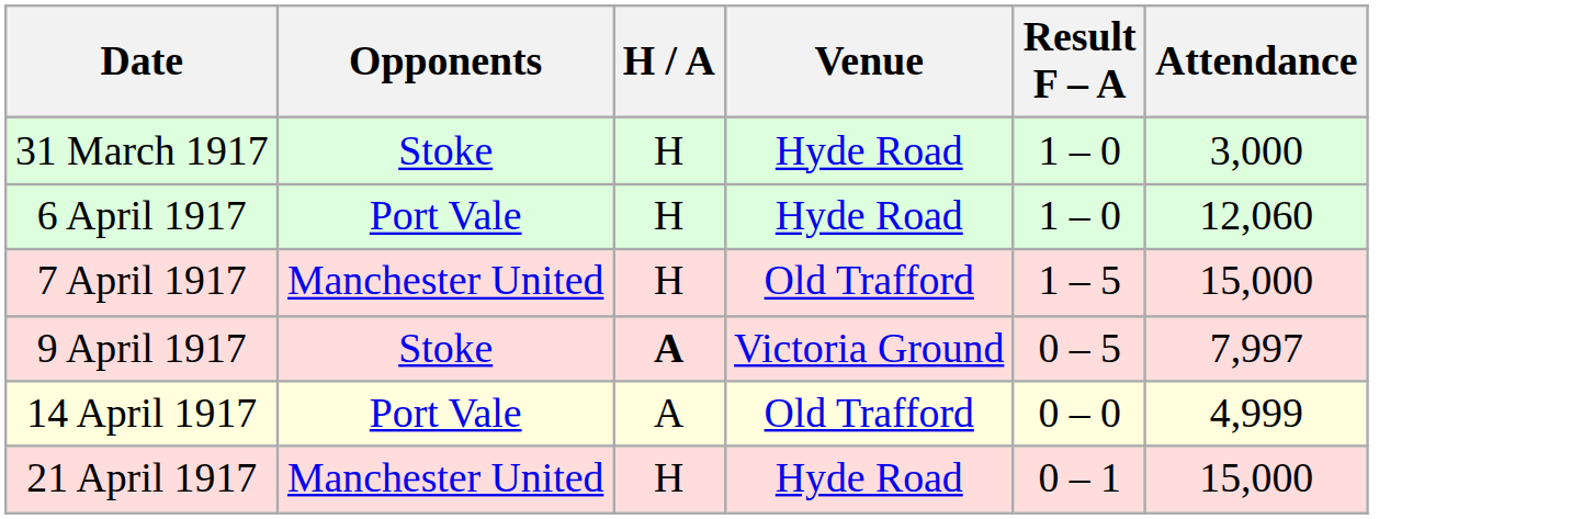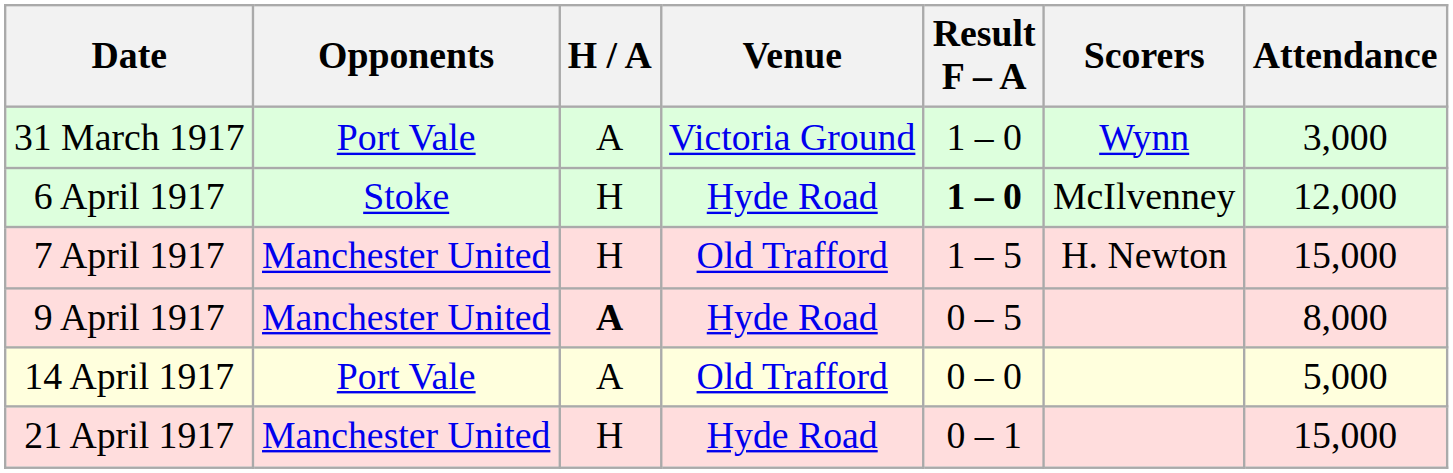+ column: Scorers | Wynn | McIlvenney | H. Newton
31 March 1917 | Opponents: Stoke -> Port Vale
31 March 1917 | H / A: H -> A
31 March 1917 | Venue: Hyde Road -> Victoria Ground
6 April 1917 | Opponents: Port Vale -> Stoke
6 April 1917 | Result F – A: normal -> bold
6 April 1917 | Attendance: 12,060 -> 12,000
9 April 1917 | Opponents: Stoke -> Manchester United
9 April 1917 | Venue: Victoria Ground -> Hyde Road
9 April 1917 | Attendance: 7,997 -> 8,000
14 April 1917 | Attendance: 4,999 -> 5,000
